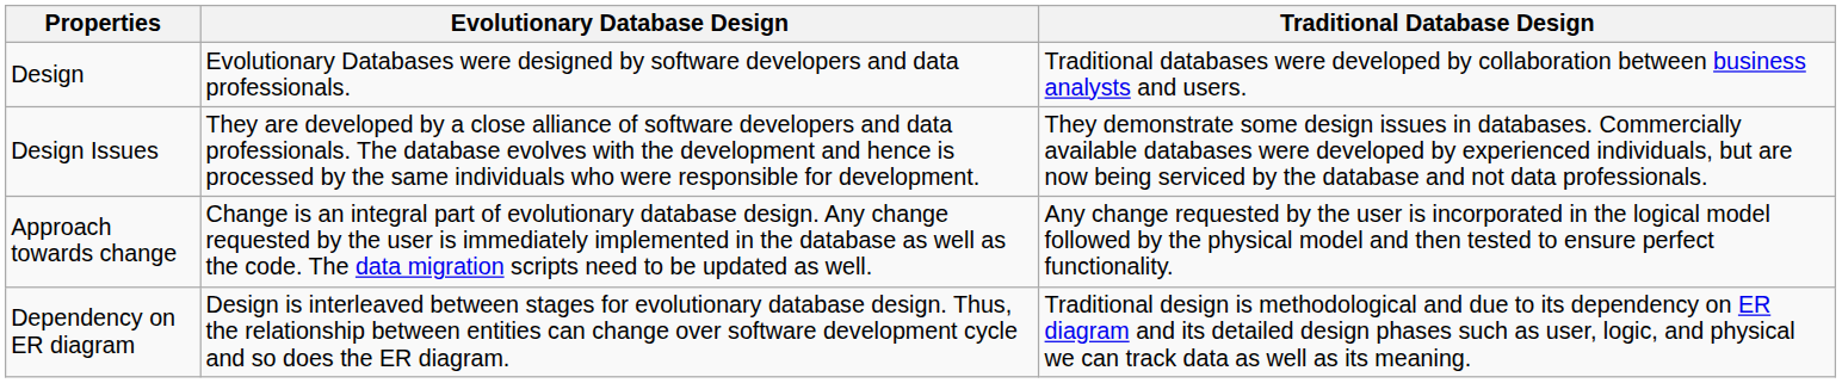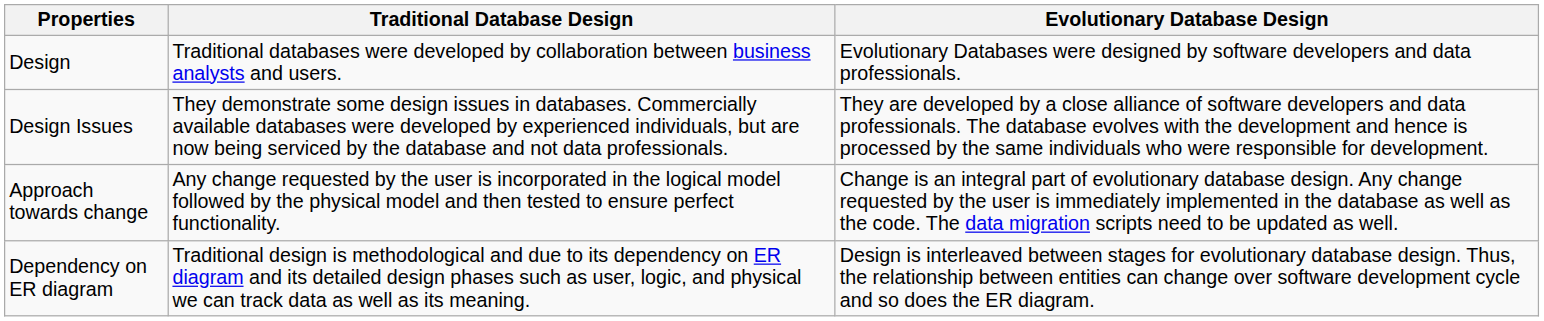columns swapped: Traditional Database Design <-> Evolutionary Database Design
